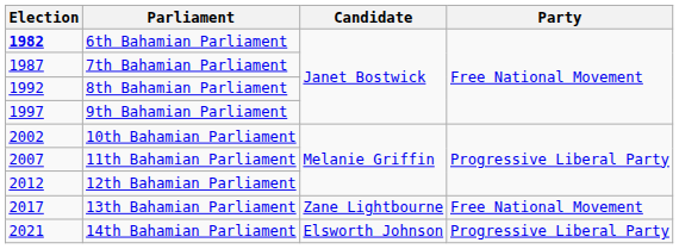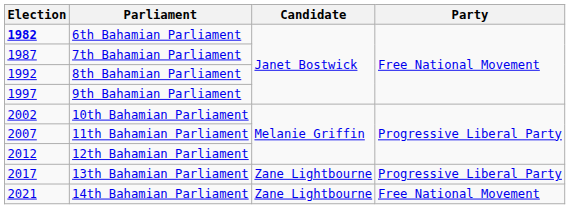13th Bahamian Parliament | Party: Free National Movement -> Progressive Liberal Party
14th Bahamian Parliament | Candidate: Elsworth Johnson -> Zane Lightbourne
14th Bahamian Parliament | Party: Progressive Liberal Party -> Free National Movement
